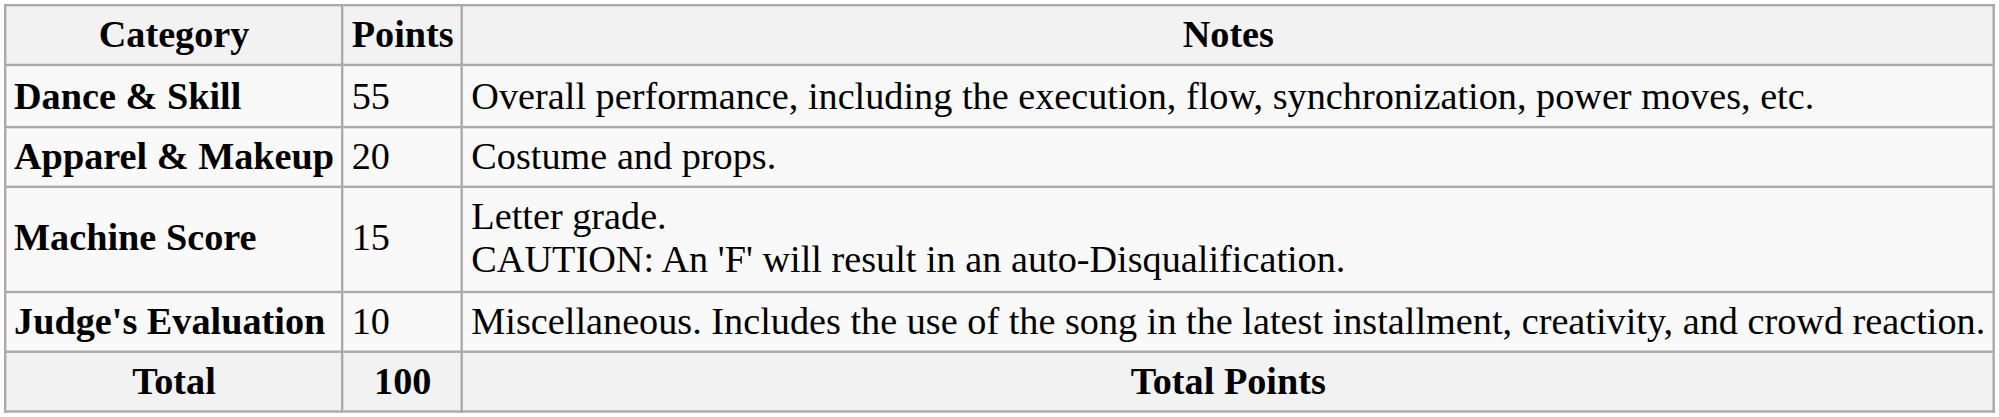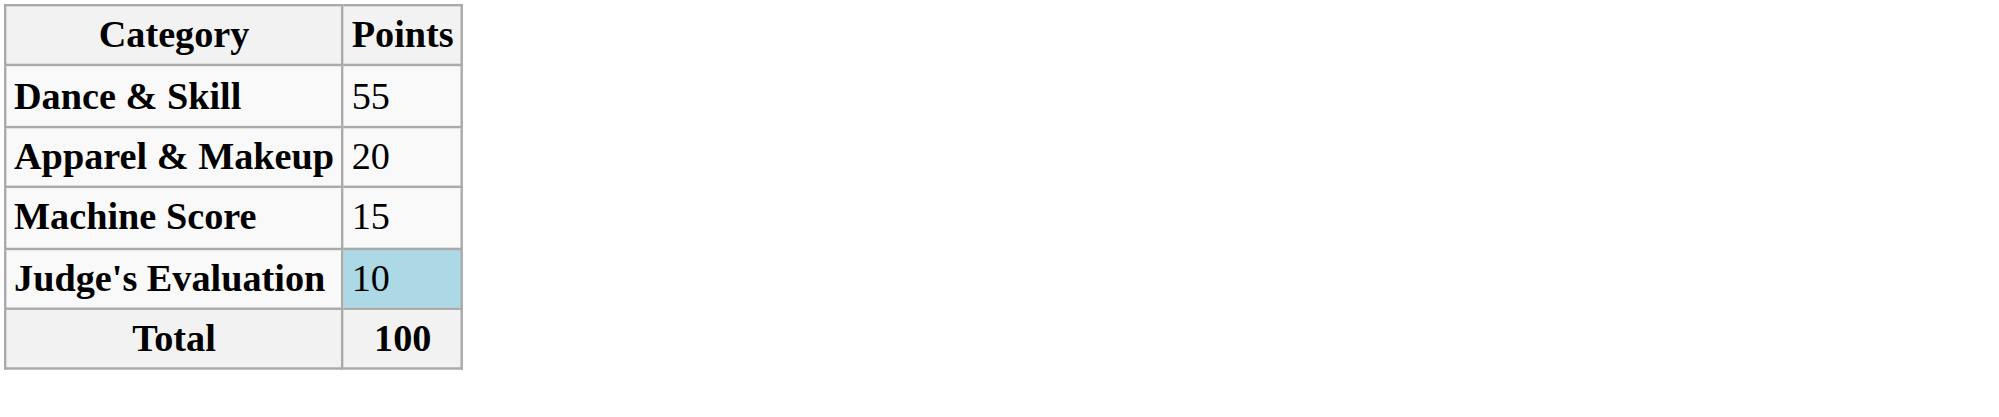- column: Notes | Overall performance, including the execution, flow, synchronization, power moves, etc. | Costume and props. | Letter grade. CAUTION: An 'F' will result in an auto-Disqualification. | Miscellaneous. Includes the use of the song in the latest installment, creativity, and crowd reaction. | Total Points
Judge's Evaluation | Points: no background -> lightblue background
